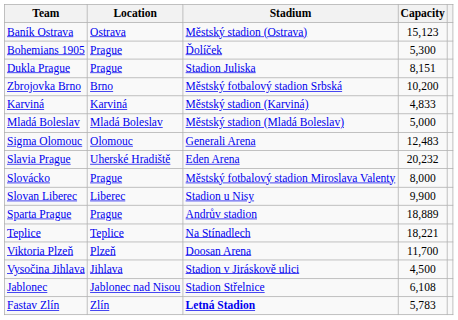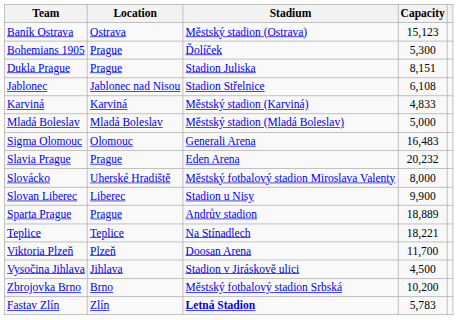rows swapped: Jablonec <-> Zbrojovka Brno
Sigma Olomouc | Capacity: 12,483 -> 16,483
Slavia Prague | Location: Uherské Hradiště -> Prague
Slovácko | Location: Prague -> Uherské Hradiště
